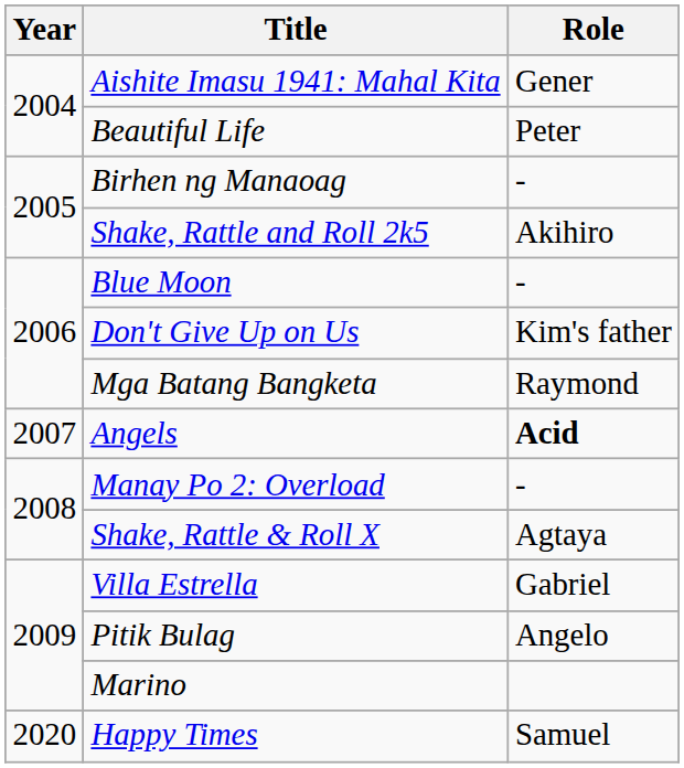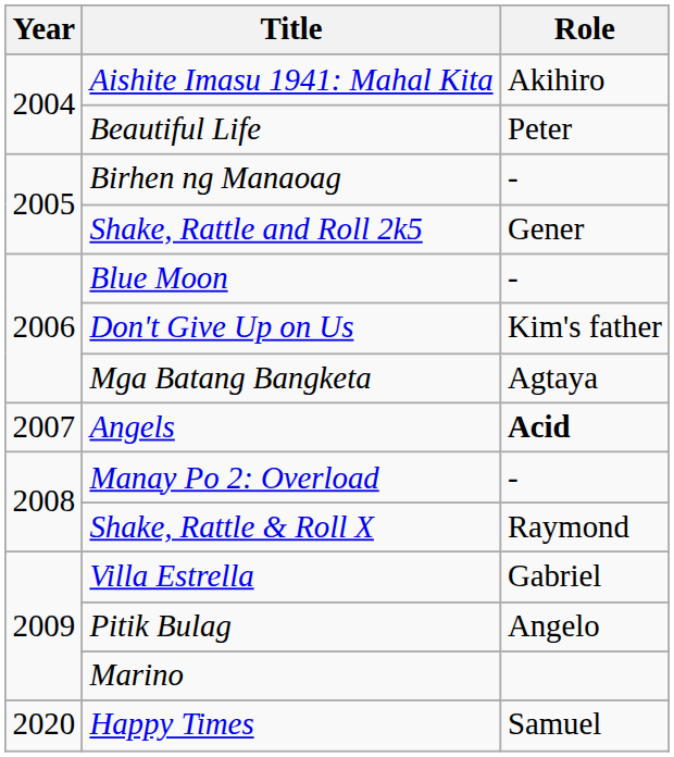Aishite Imasu 1941: Mahal Kita | Role: Gener -> Akihiro
Shake, Rattle and Roll 2k5 | Role: Akihiro -> Gener
Mga Batang Bangketa | Role: Raymond -> Agtaya
Shake, Rattle & Roll X | Role: Agtaya -> Raymond
